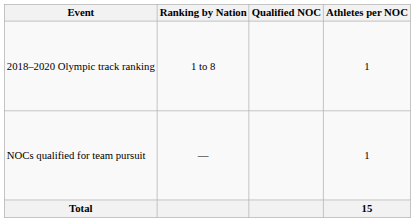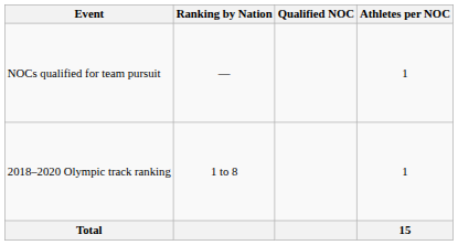rows swapped: NOCs qualified for team pursuit <-> 2018–2020 Olympic track ranking
